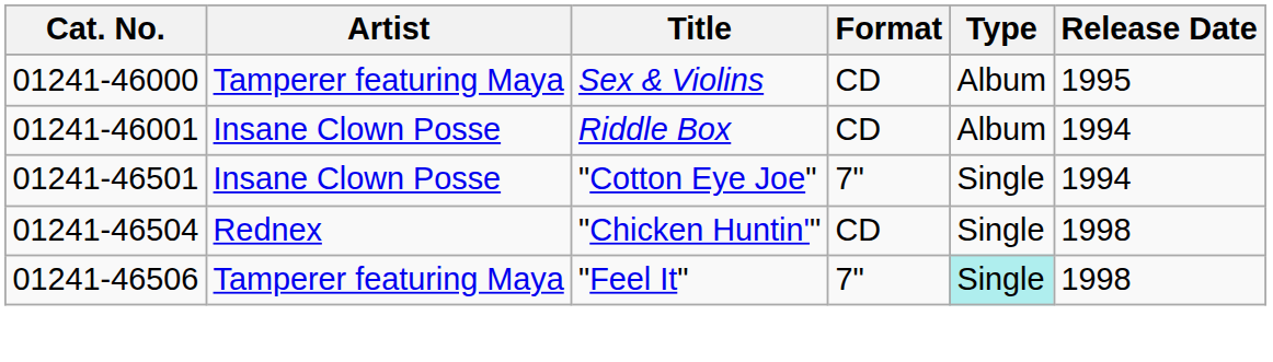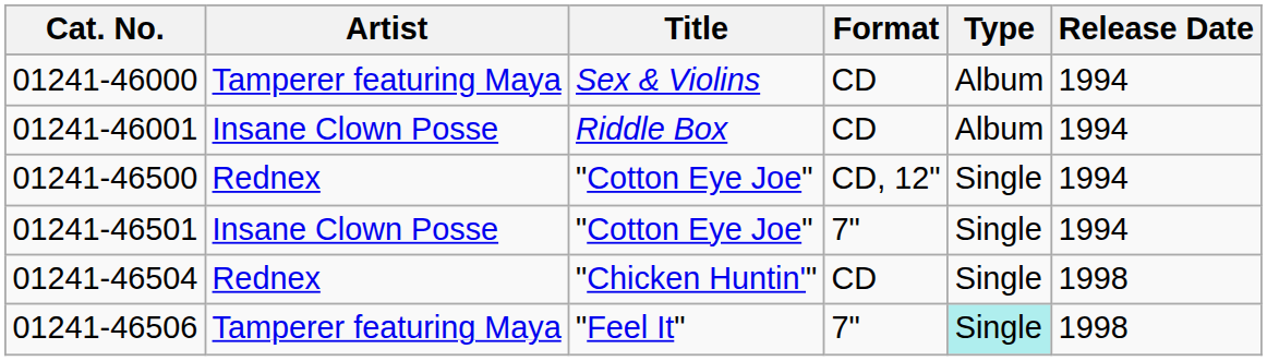01241-46000 | Release Date: 1995 -> 1994
+ row: 01241-46500 | Rednex | "Cotton Eye Joe" | CD, 12" | Single | 1994
